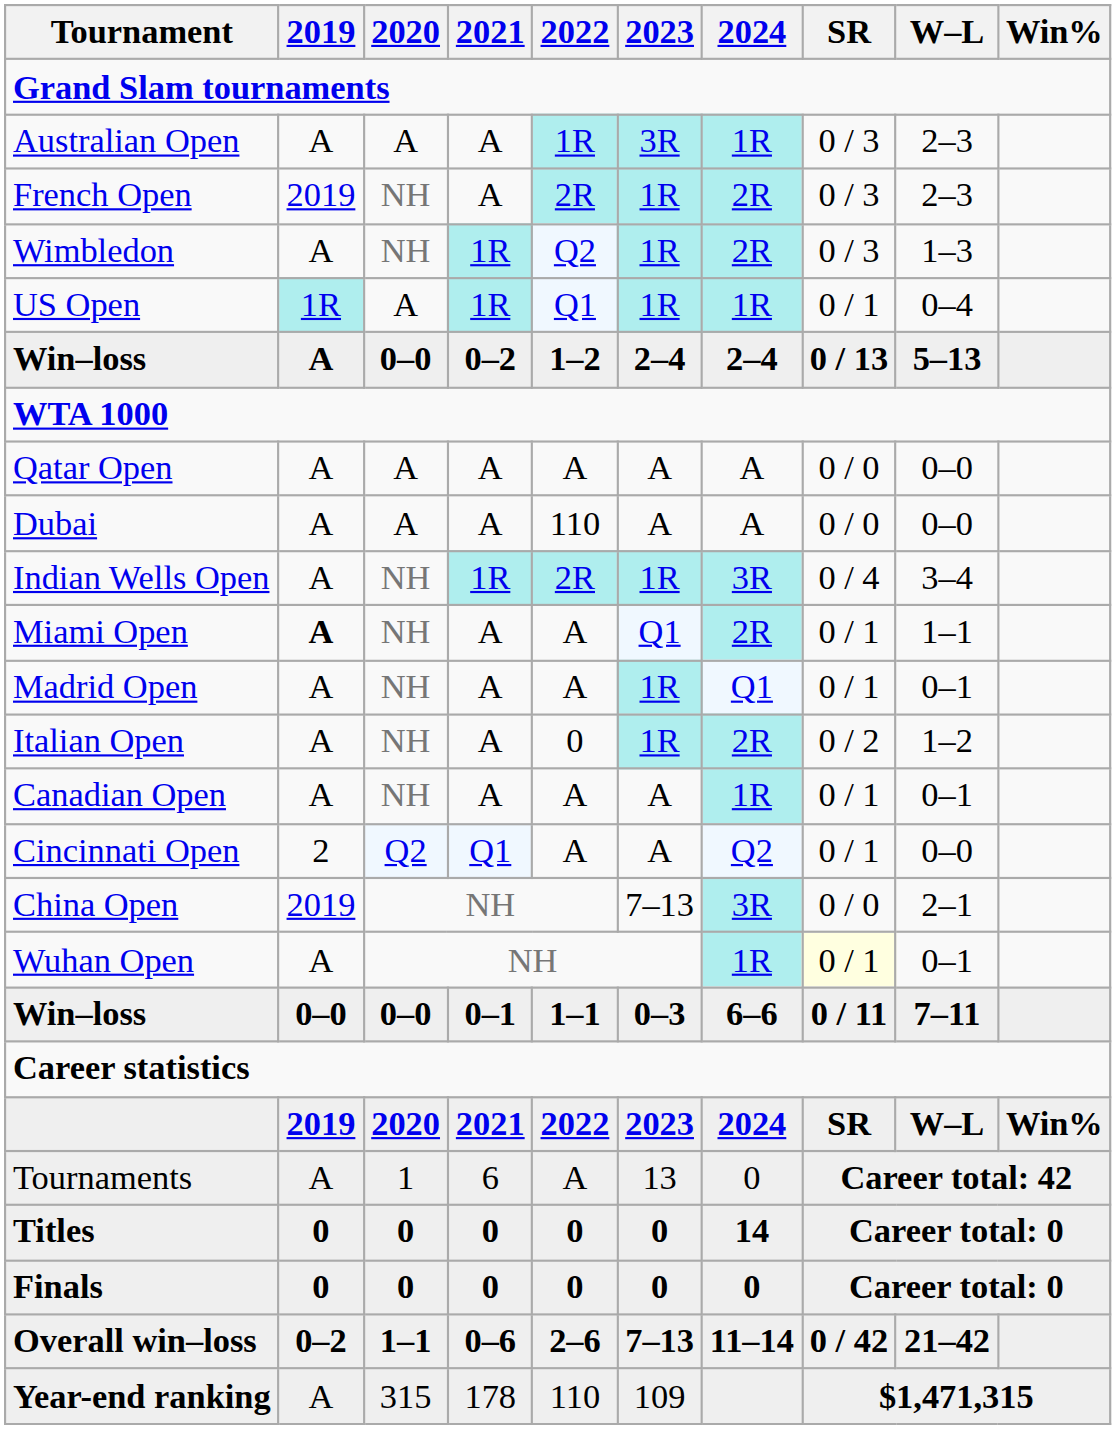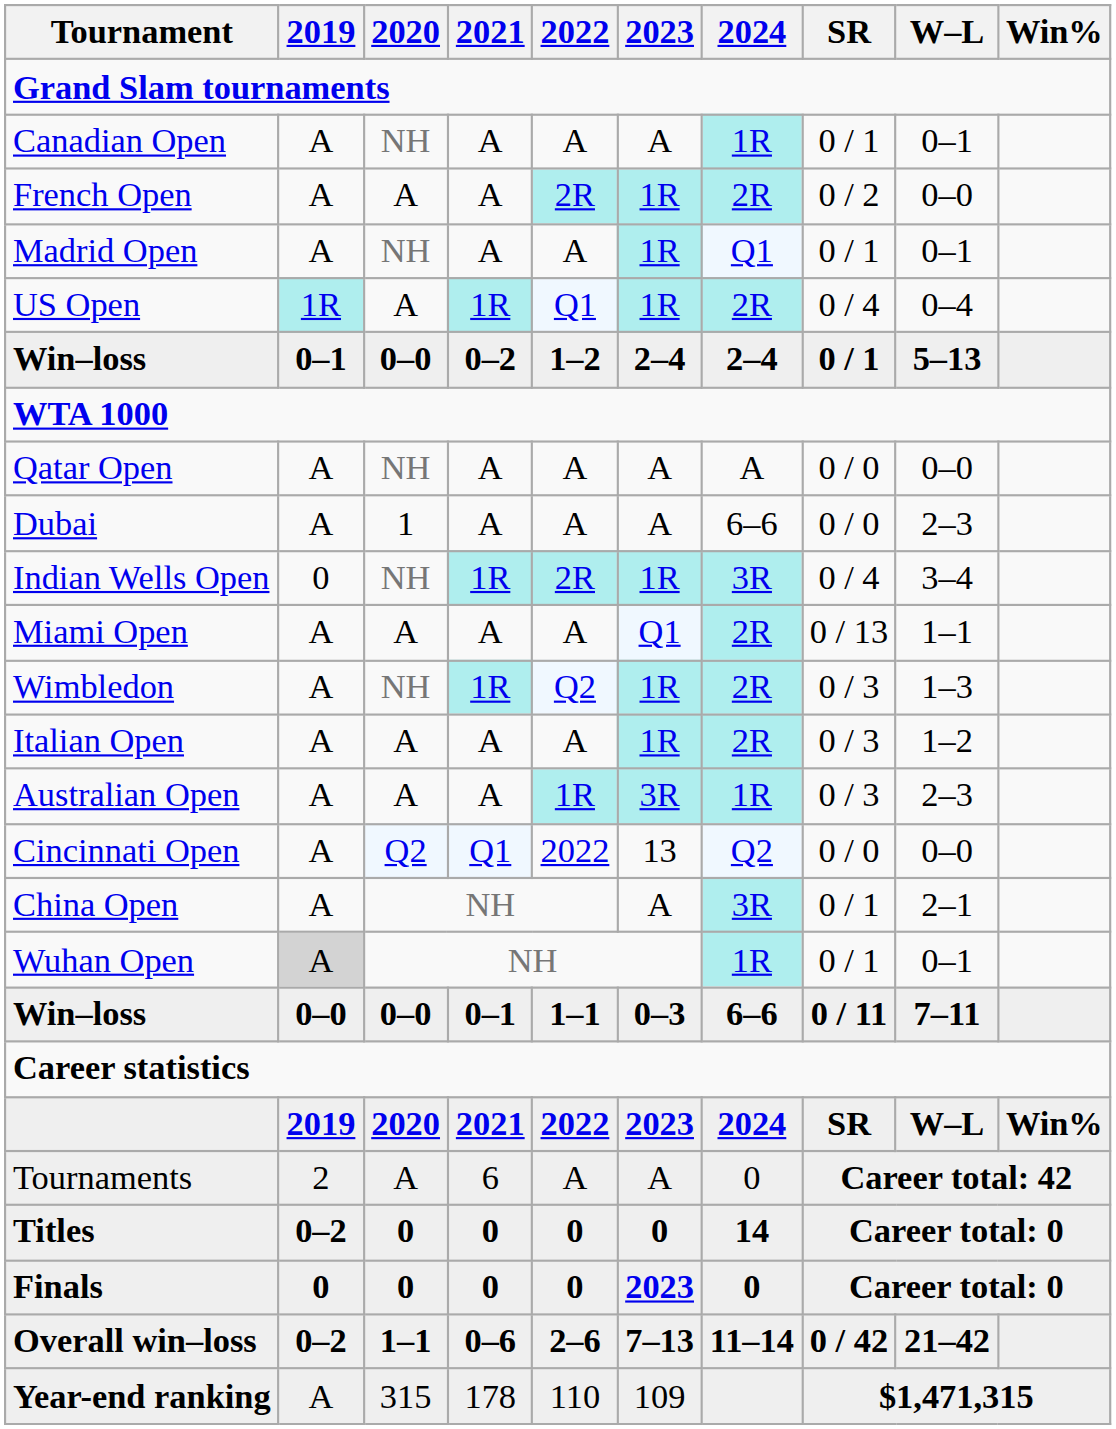rows swapped: Australian Open <-> Canadian Open
French Open | 2019: 2019 -> A
French Open | 2020: NH -> A
French Open | SR: 0 / 3 -> 0 / 2
French Open | W–L: 2–3 -> 0–0
rows swapped: Wimbledon <-> Madrid Open
US Open | 2024: 1R -> 2R
US Open | SR: 0 / 1 -> 0 / 4
Win–loss / 0–2 | 2019: A -> 0–1
Win–loss / 0–2 | SR: 0 / 13 -> 0 / 1
Qatar Open | 2020: A -> NH
Dubai | 2020: A -> 1
Dubai | 2022: 110 -> A
Dubai | 2024: A -> 6–6
Dubai | W–L: 0–0 -> 2–3
Indian Wells Open | 2019: A -> 0
Miami Open | 2019: bold -> normal
Miami Open | 2020: NH -> A
Miami Open | SR: 0 / 1 -> 0 / 13
Italian Open | 2020: NH -> A
Italian Open | 2022: 0 -> A
Italian Open | SR: 0 / 2 -> 0 / 3
Cincinnati Open | 2019: 2 -> A
Cincinnati Open | 2022: A -> 2022
Cincinnati Open | 2023: A -> 13
Cincinnati Open | SR: 0 / 1 -> 0 / 0
China Open | 2019: 2019 -> A
China Open | 2023: 7–13 -> A
China Open | SR: 0 / 0 -> 0 / 1
Wuhan Open | 2019: no background -> lightgrey background
Wuhan Open | SR: lightyellow background -> no background
Tournaments | 2019: A -> 2
Tournaments | 2020: 1 -> A
Tournaments | 2023: 13 -> A
Titles | 2019: 0 -> 0–2
Finals | 2023: 0 -> 2023
